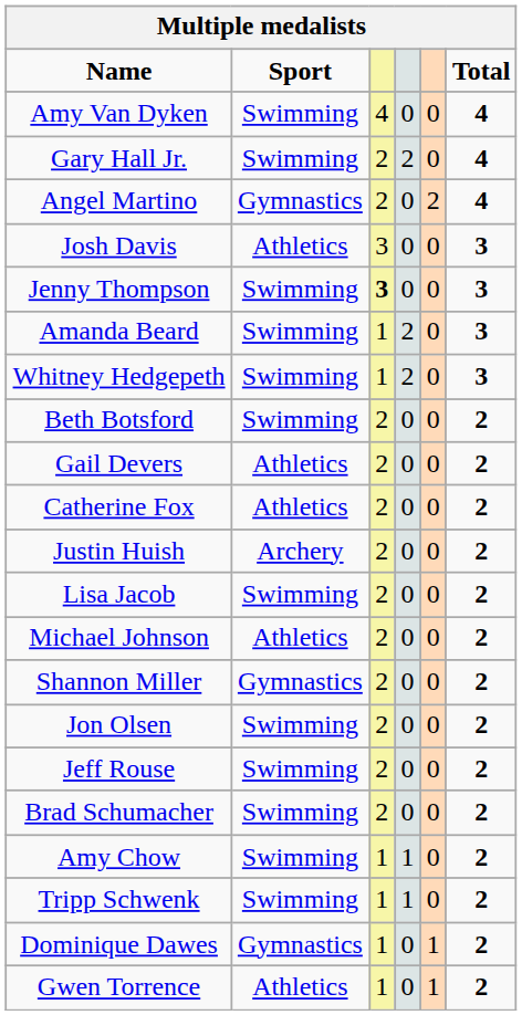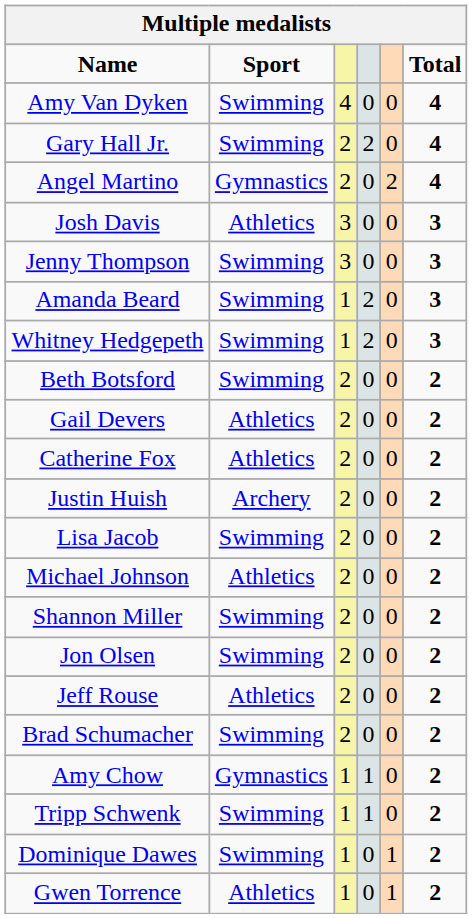Jenny Thompson | column 3: bold -> normal
Shannon Miller | Sport: Gymnastics -> Swimming
Jeff Rouse | Sport: Swimming -> Athletics
Amy Chow | Sport: Swimming -> Gymnastics
Dominique Dawes | Sport: Gymnastics -> Swimming
